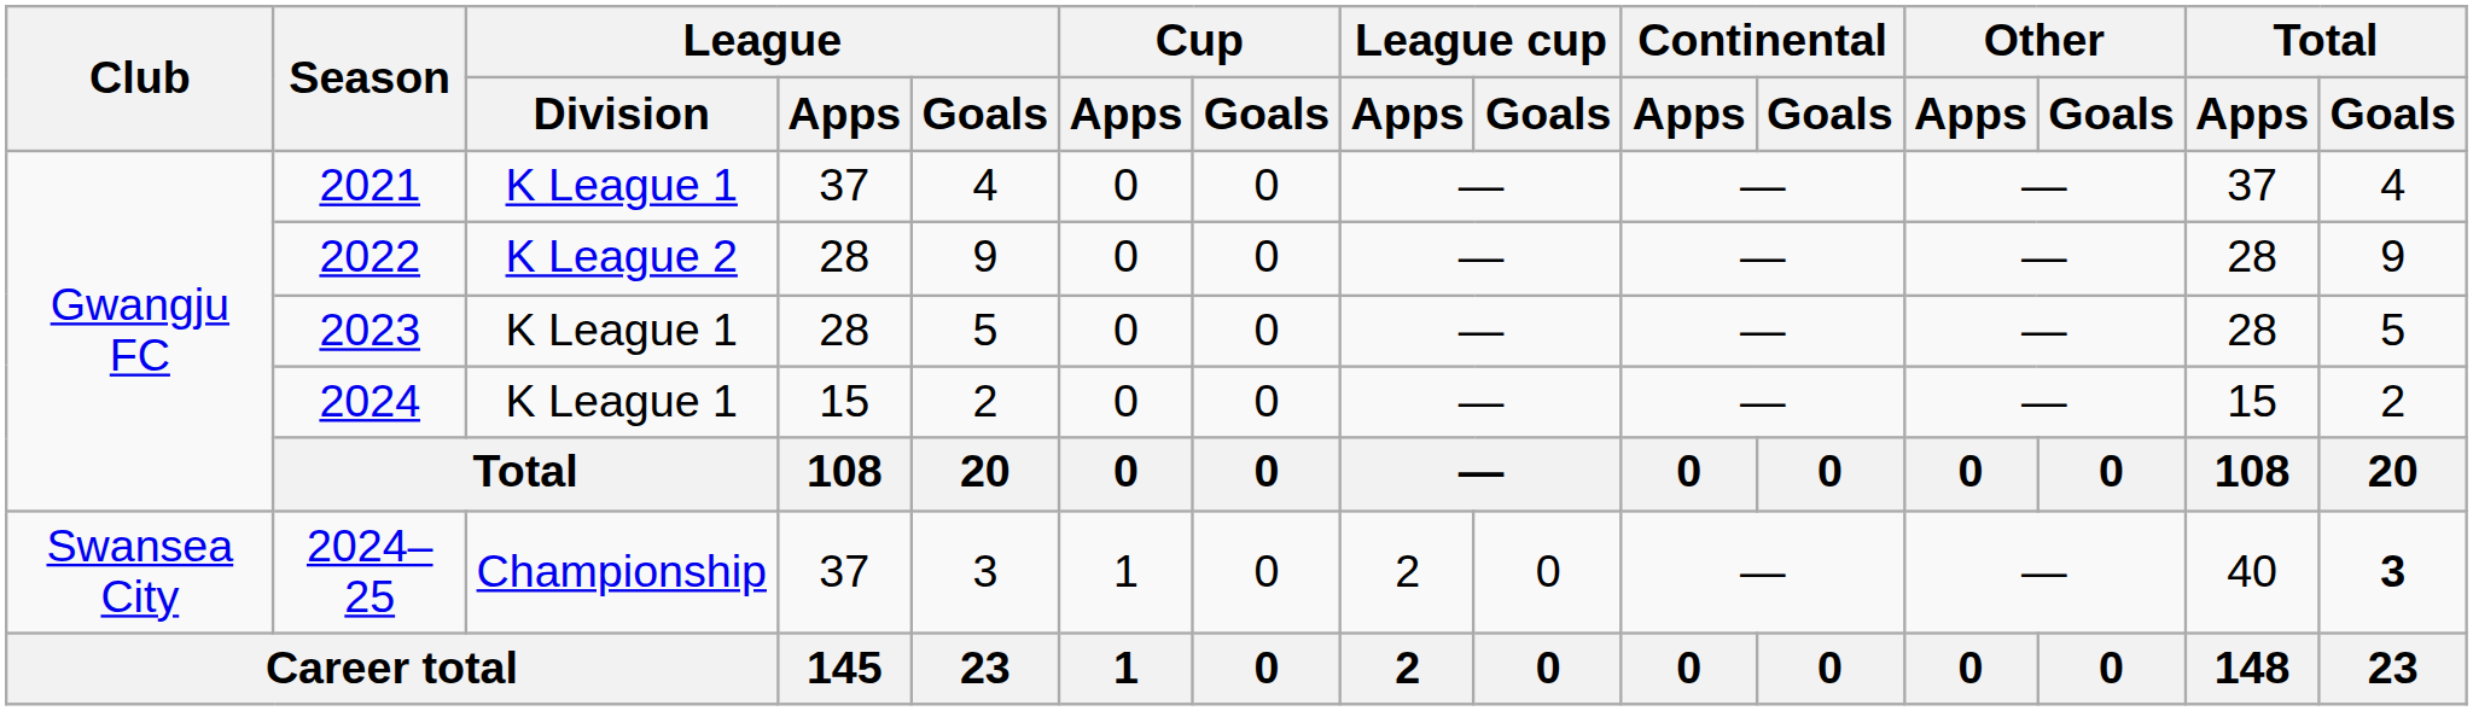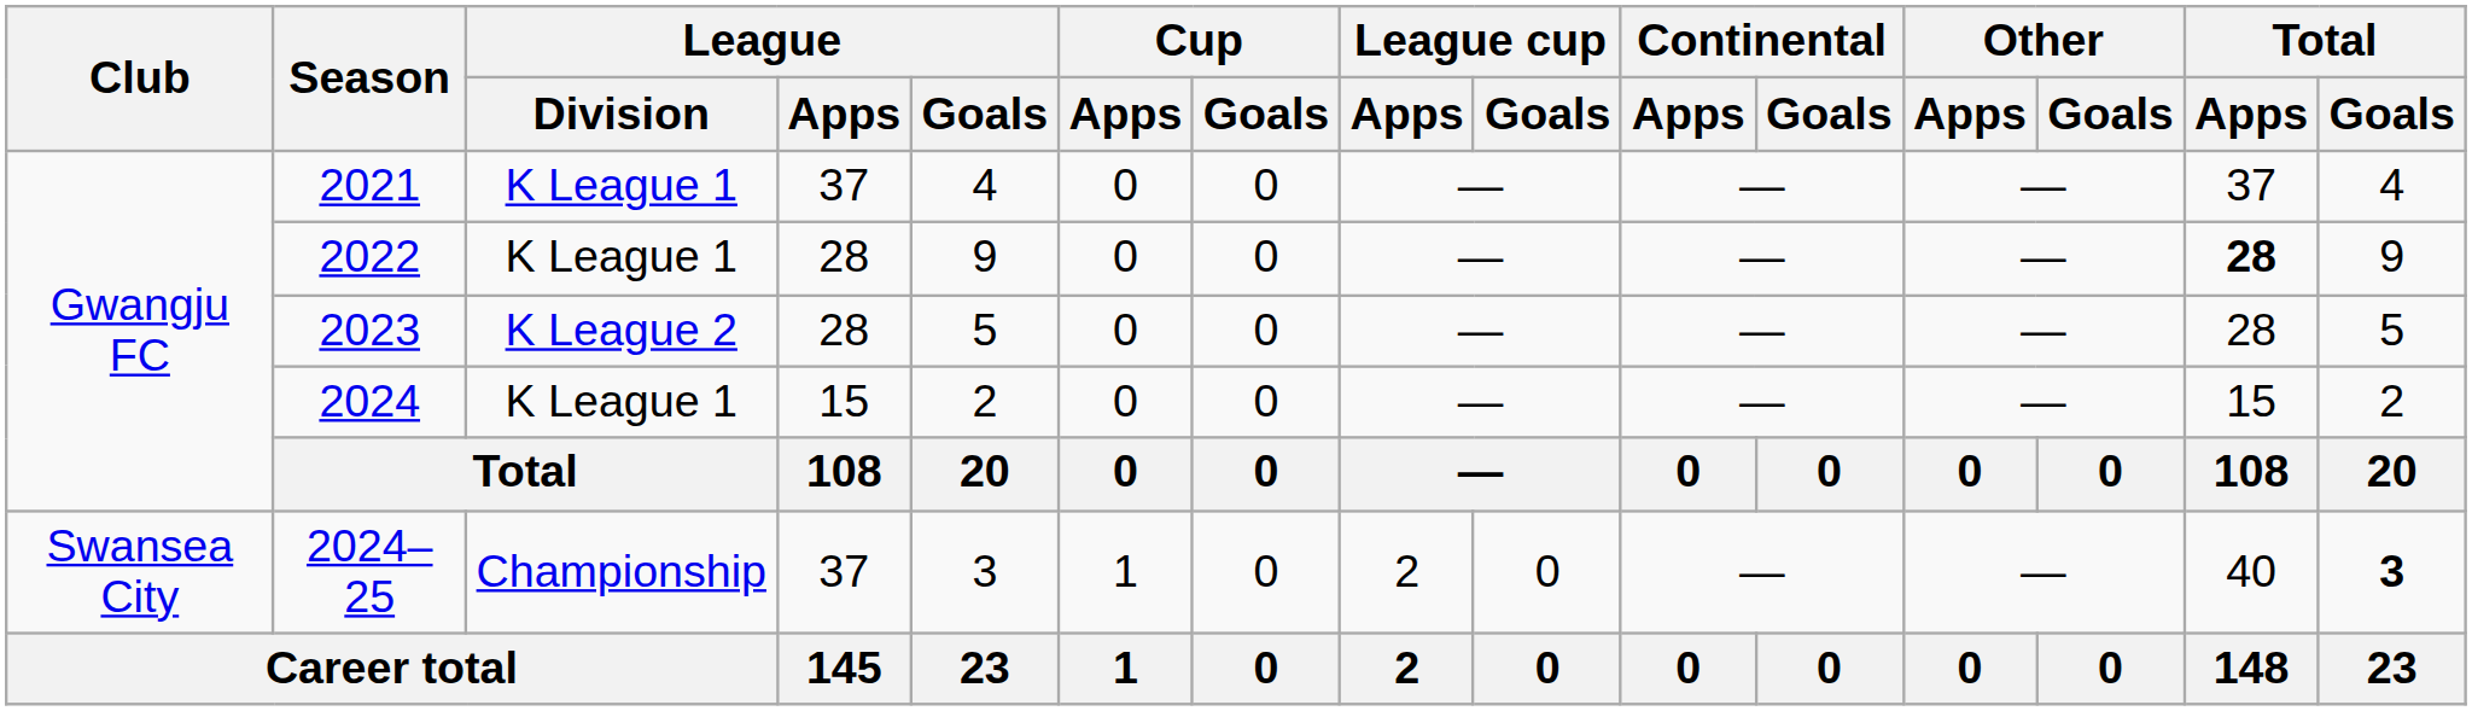2022 | League / Division: K League 2 -> K League 1
2022 | Total / Apps: normal -> bold
2023 | League / Division: K League 1 -> K League 2
